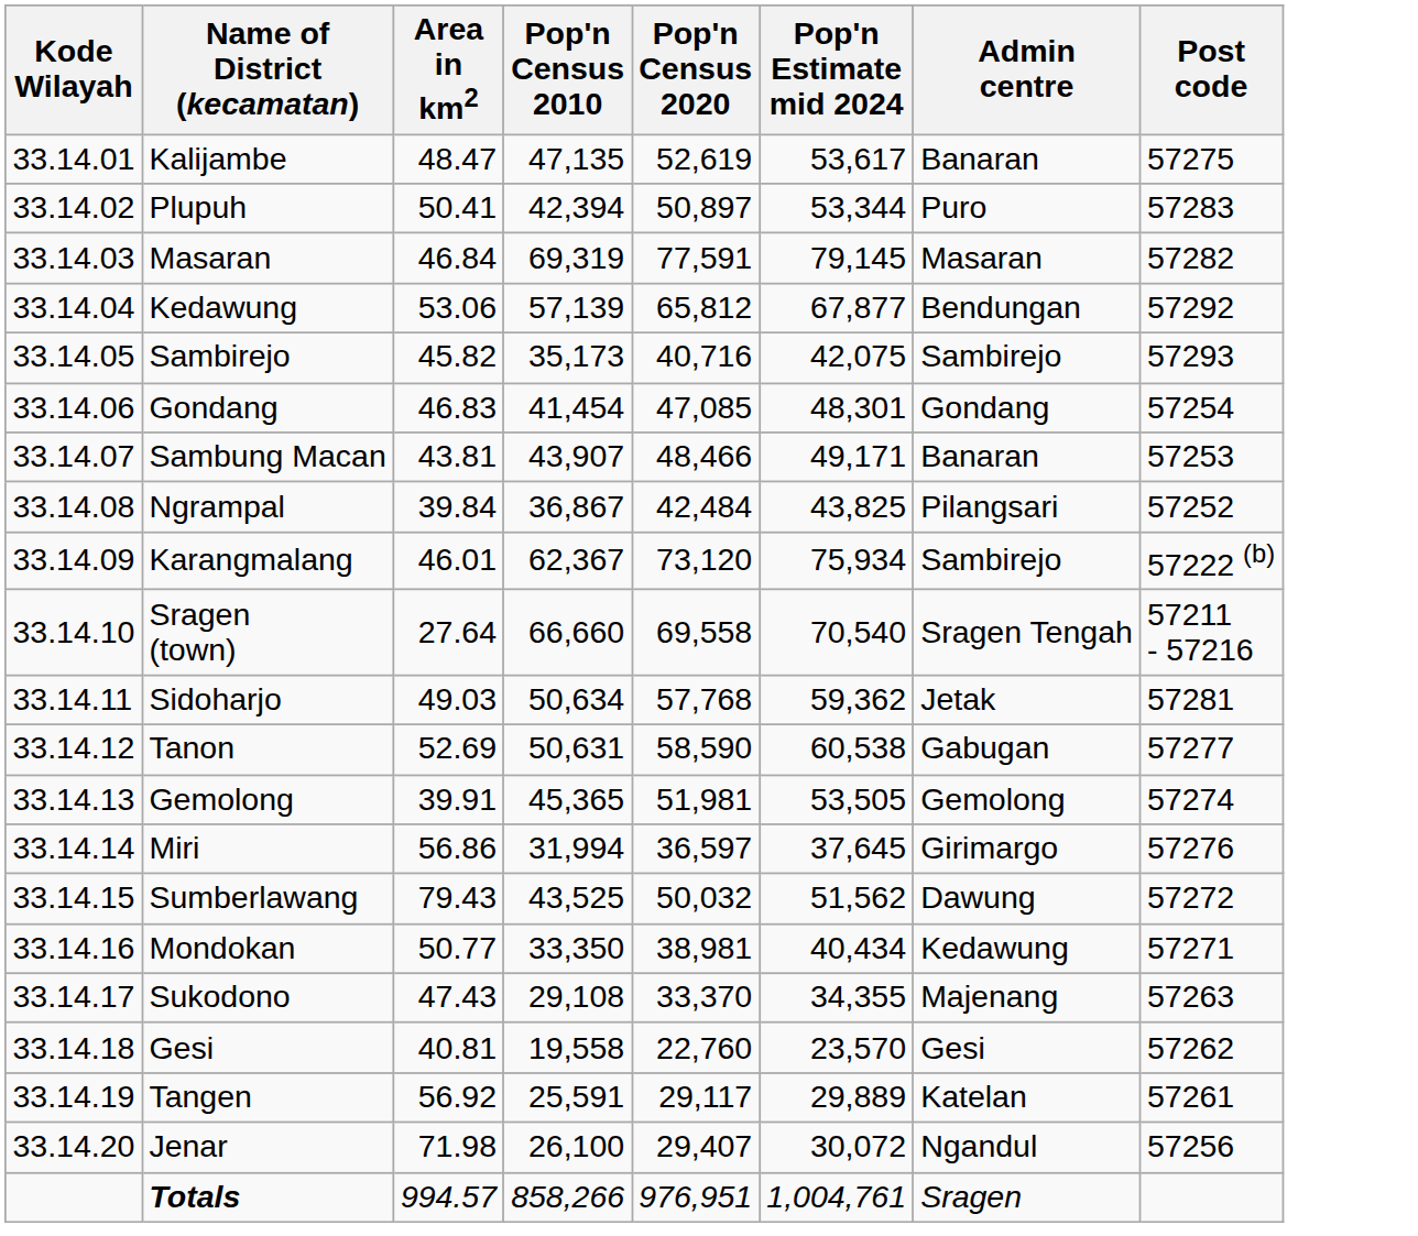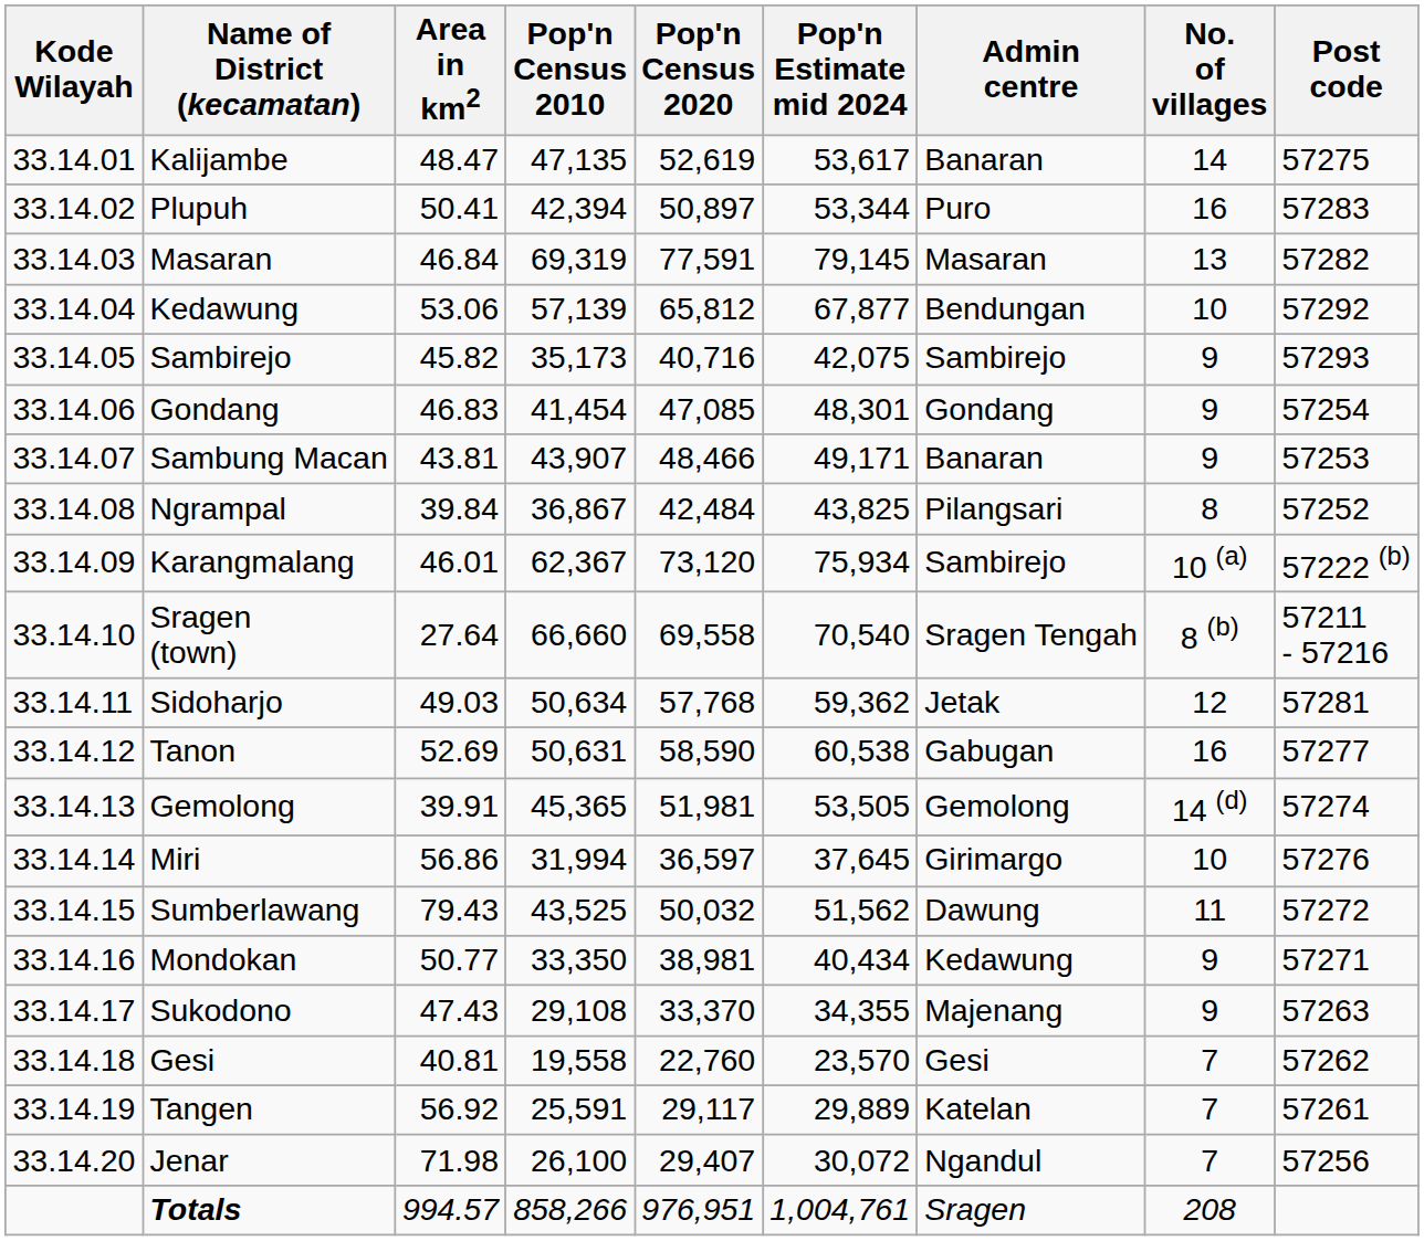+ column: No. of villages | 14 | 16 | 13 | 10 | 9 | 9 | 9 | 8 | 10 (a) | 8 (b) | 12 | 16 | 14 (d) | 10 | 11 | 9 | 9 | 7 | 7 | 7 | 208
